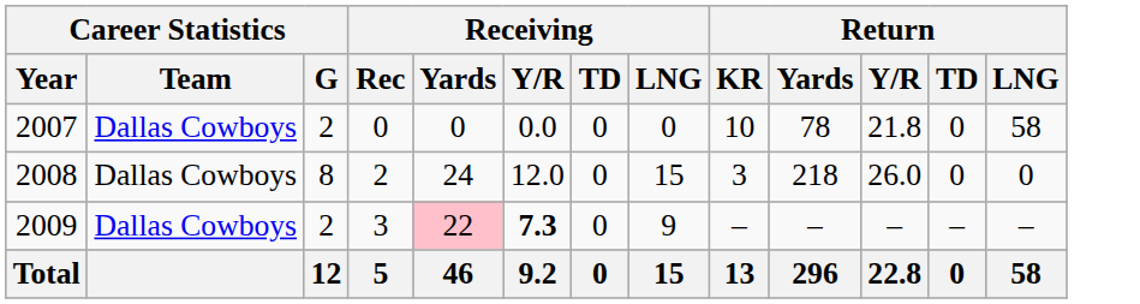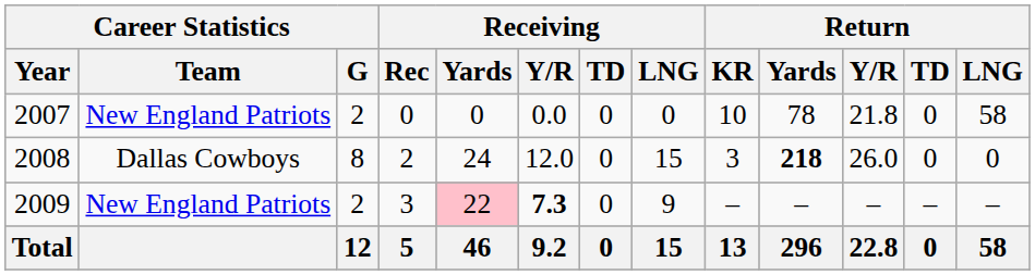2007 | Career Statistics / Team: Dallas Cowboys -> New England Patriots
2008 | Return / Yards: normal -> bold
2009 | Career Statistics / Team: Dallas Cowboys -> New England Patriots
